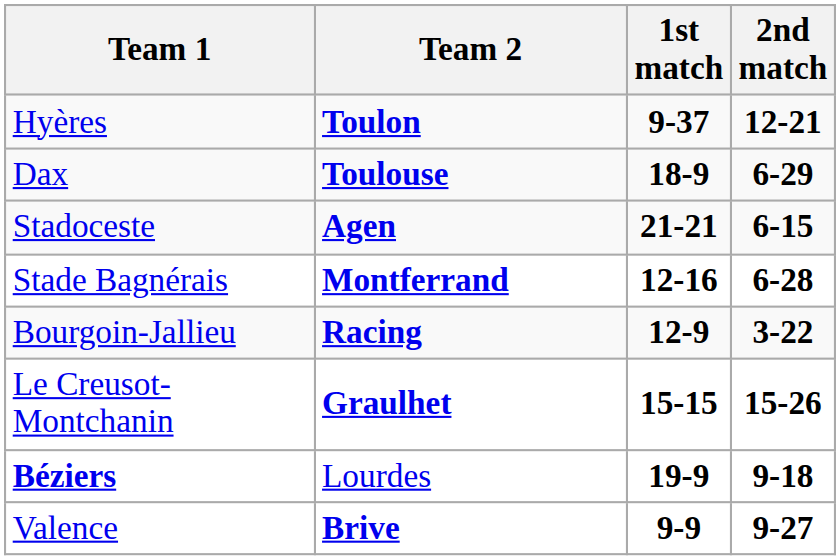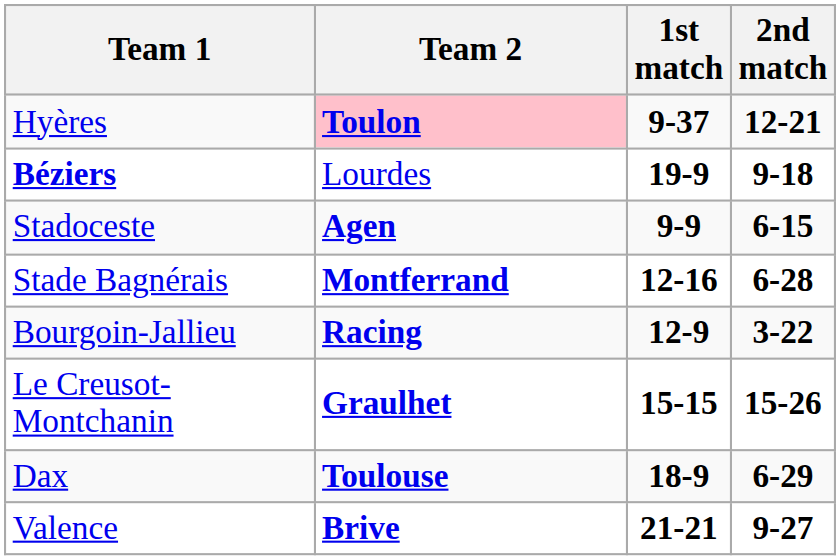Hyères | Team 2: no background -> pink background
rows swapped: Béziers <-> Dax
Stadoceste | 1st match: 21-21 -> 9-9
Valence | 1st match: 9-9 -> 21-21
